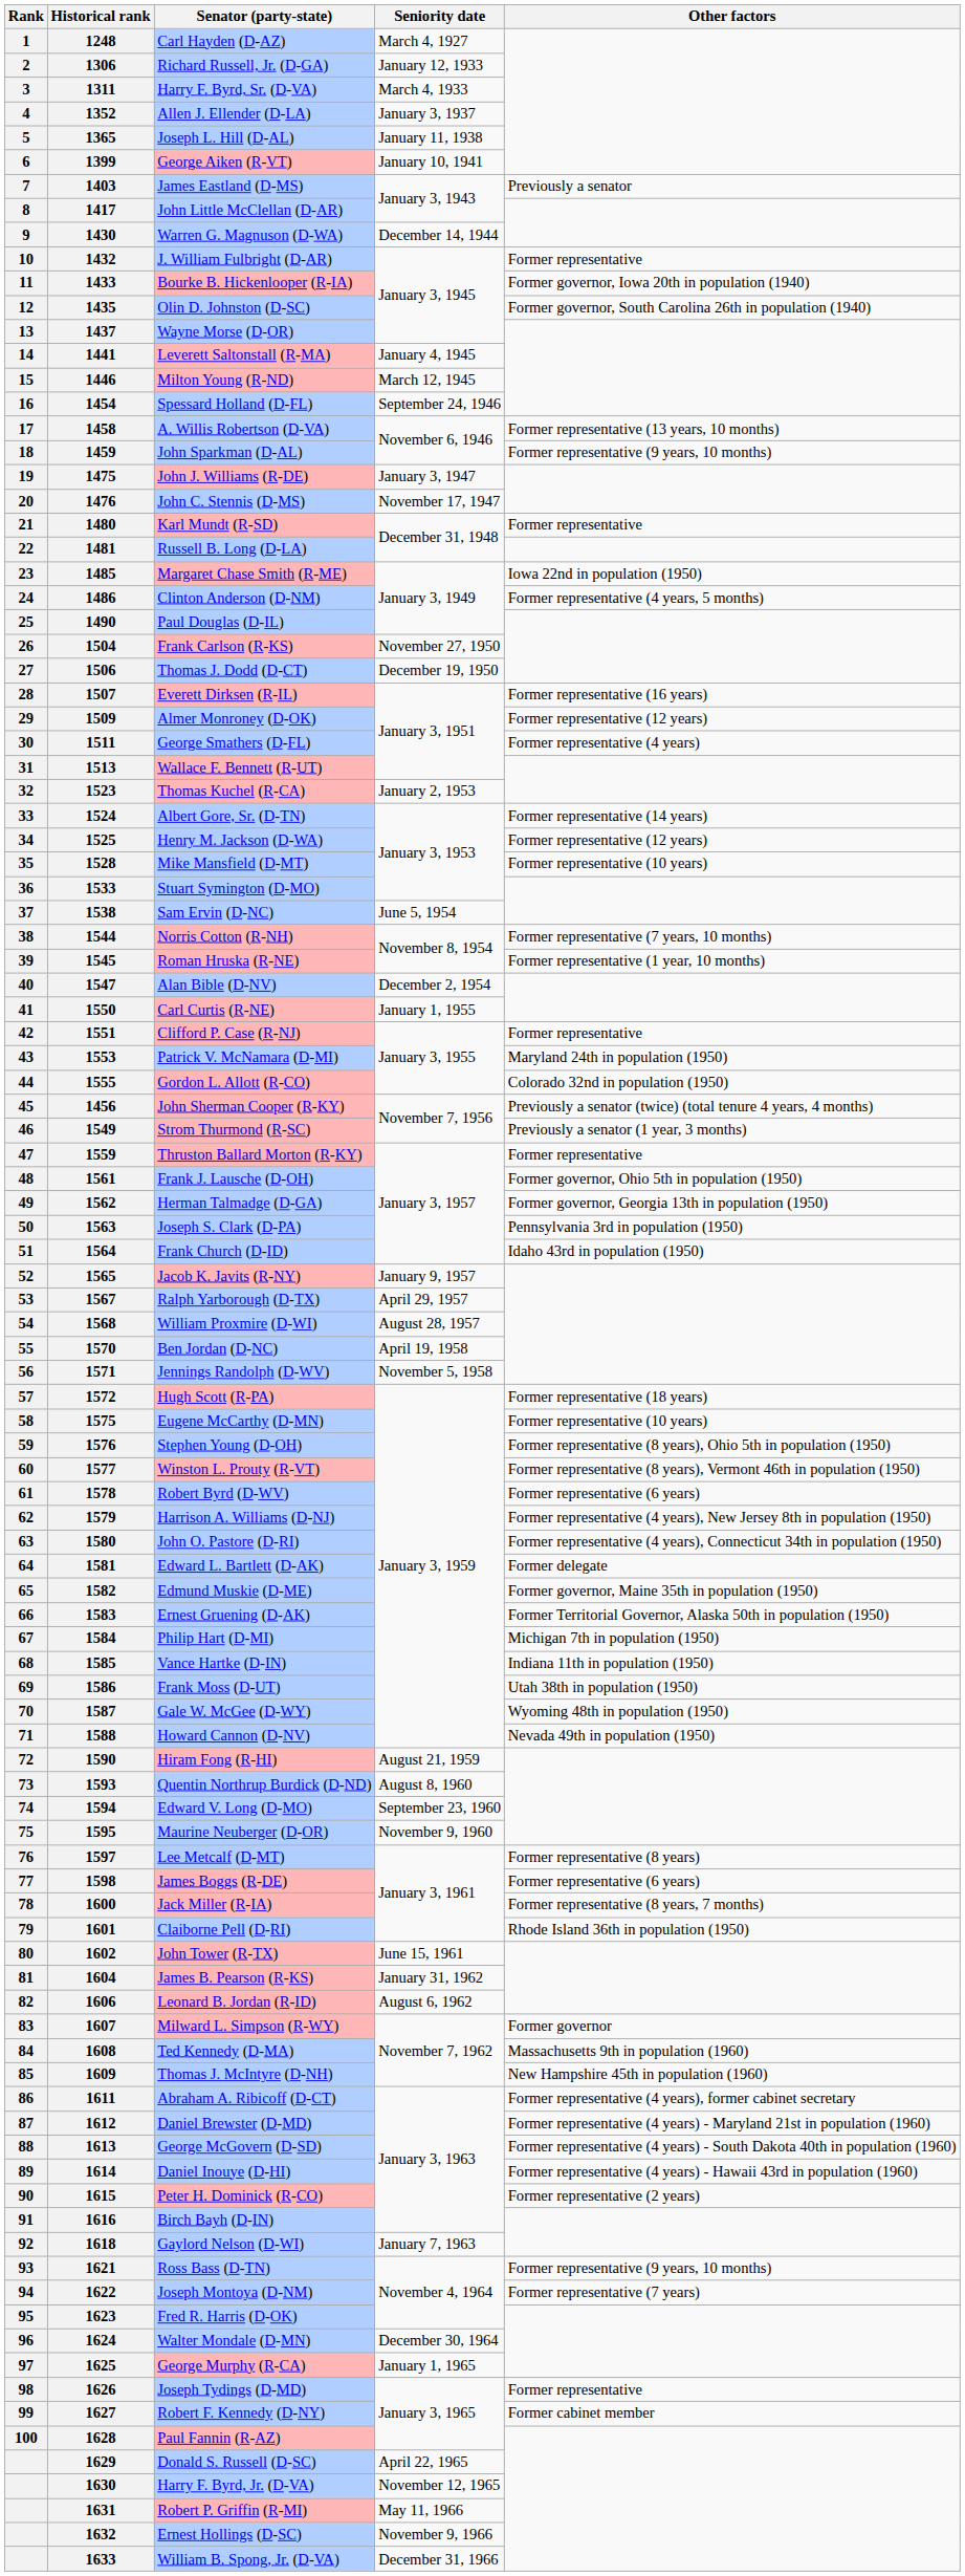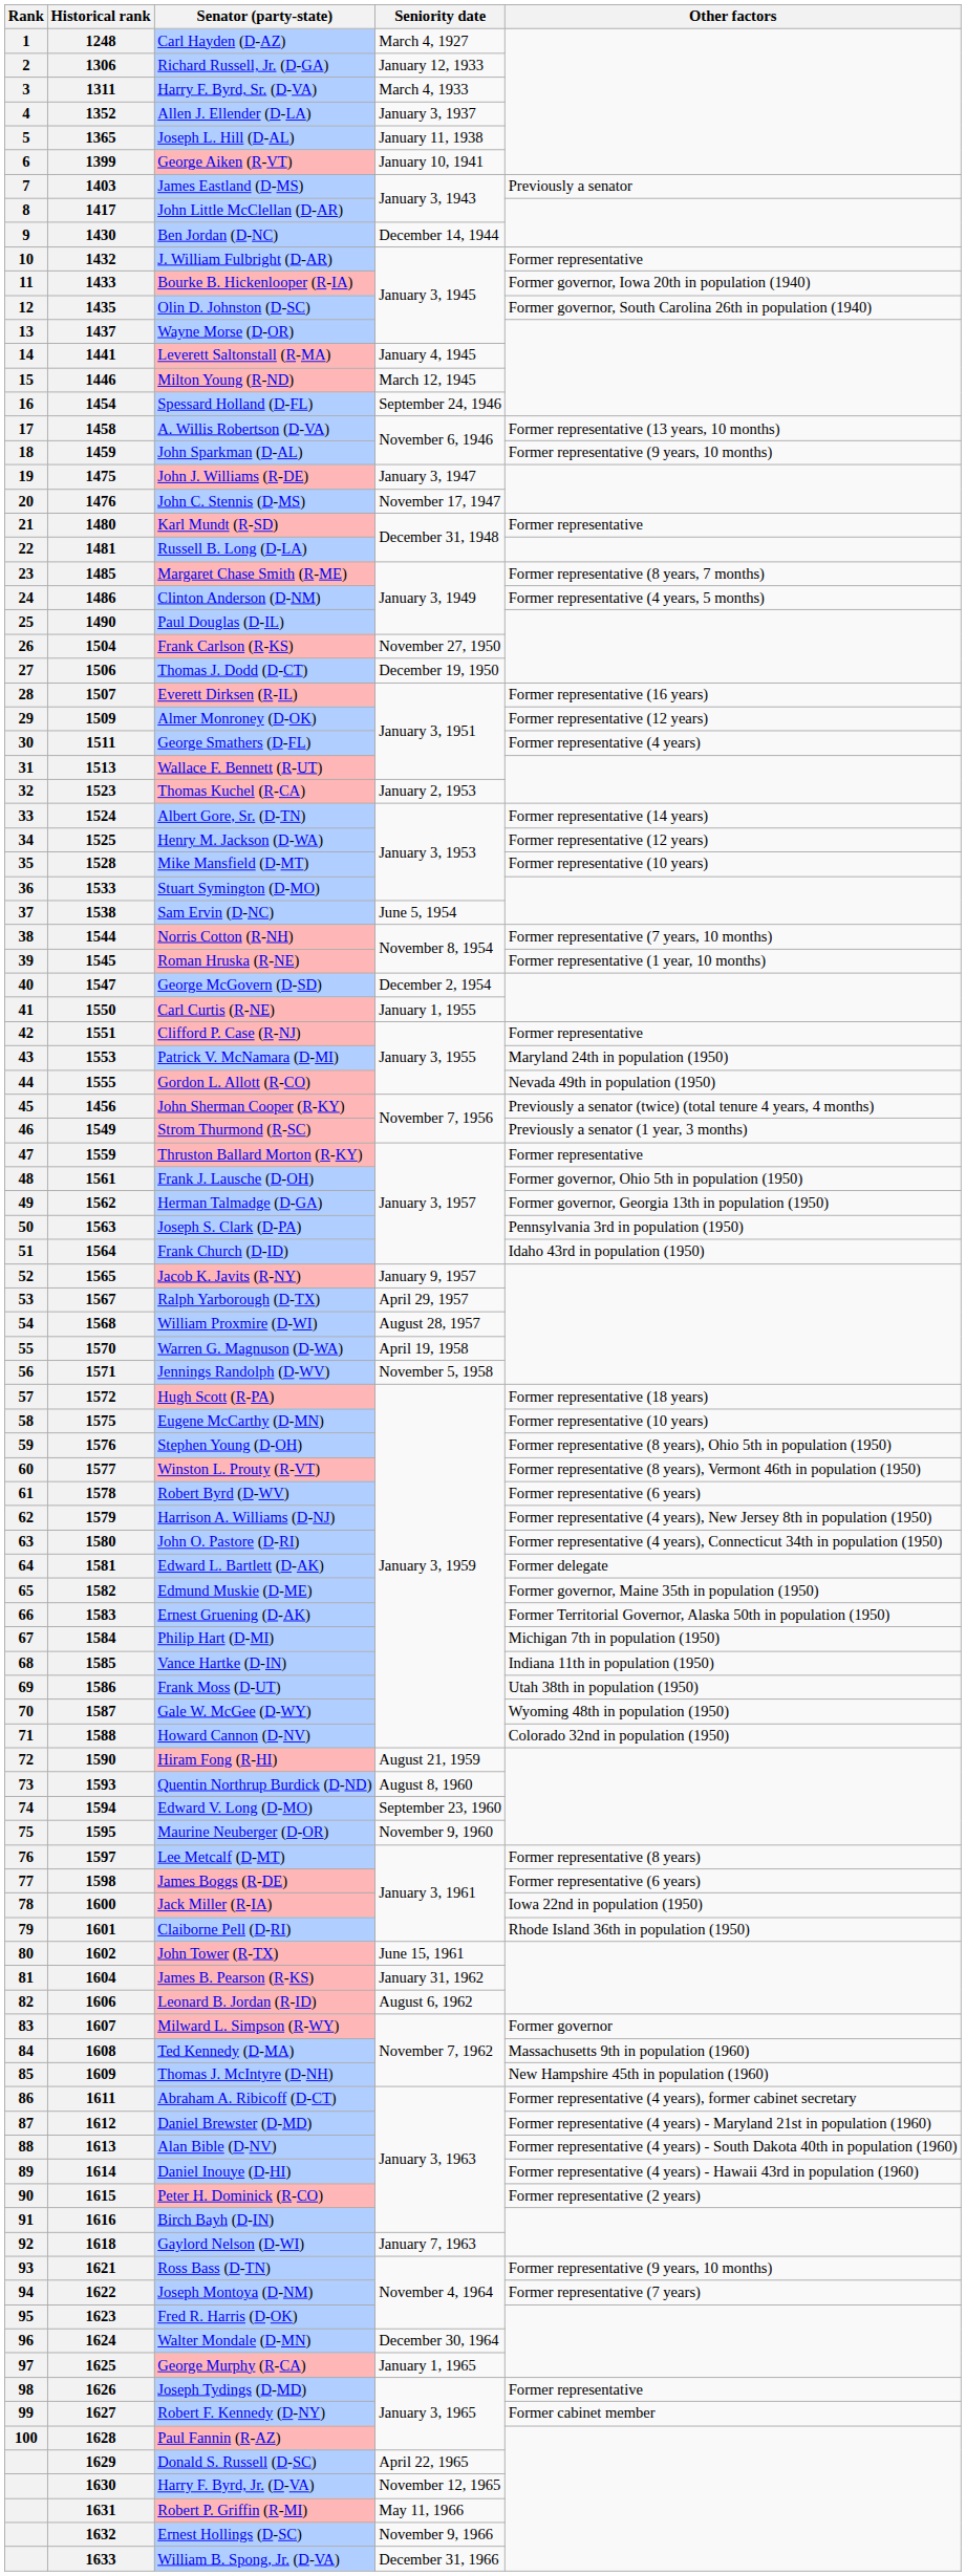1430 | Senator (party-state): Warren G. Magnuson (D-WA) -> Ben Jordan (D-NC)
1485 | Other factors: Iowa 22nd in population (1950) -> Former representative (8 years, 7 months)
1547 | Senator (party-state): Alan Bible (D-NV) -> George McGovern (D-SD)
1555 | Other factors: Colorado 32nd in population (1950) -> Nevada 49th in population (1950)
1570 | Senator (party-state): Ben Jordan (D-NC) -> Warren G. Magnuson (D-WA)
1588 | Other factors: Nevada 49th in population (1950) -> Colorado 32nd in population (1950)
1600 | Other factors: Former representative (8 years, 7 months) -> Iowa 22nd in population (1950)
1613 | Senator (party-state): George McGovern (D-SD) -> Alan Bible (D-NV)
